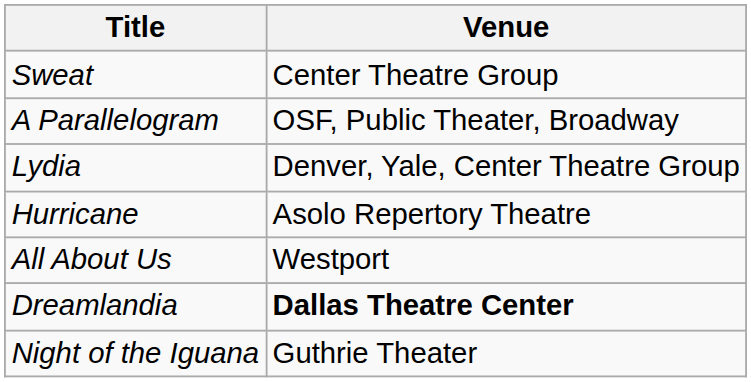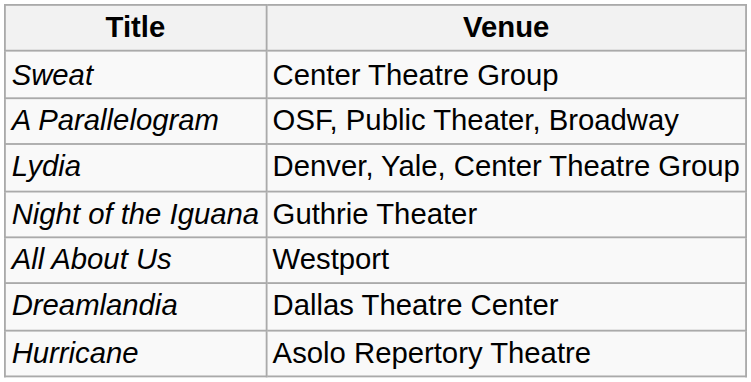rows swapped: Hurricane <-> Night of the Iguana
Dreamlandia | Venue: bold -> normal
